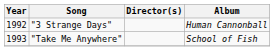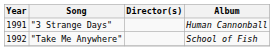"3 Strange Days" | Year: 1992 -> 1991
"Take Me Anywhere" | Year: 1993 -> 1992
